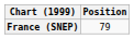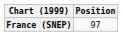France (SNEP) | Position: 79 -> 97
